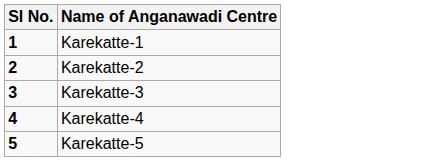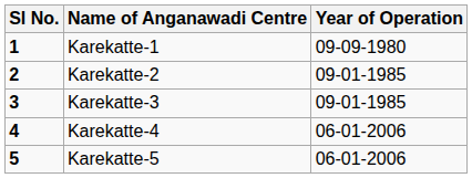+ column: Year of Operation | 09-09-1980 | 09-01-1985 | 09-01-1985 | 06-01-2006 | 06-01-2006
